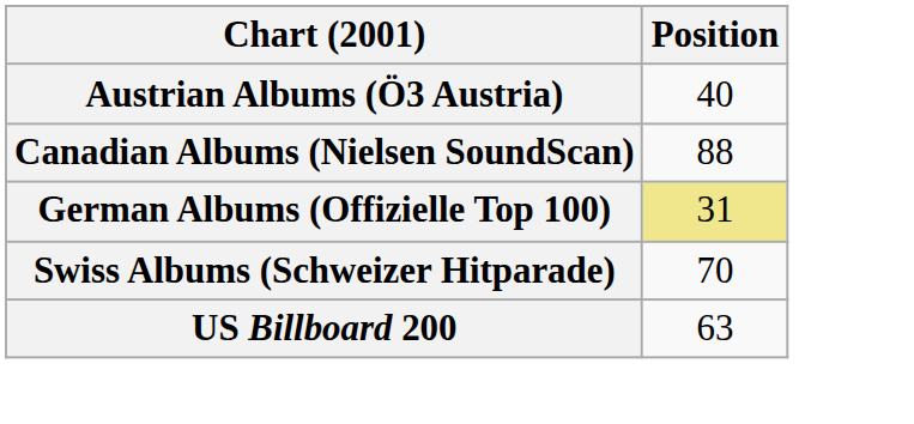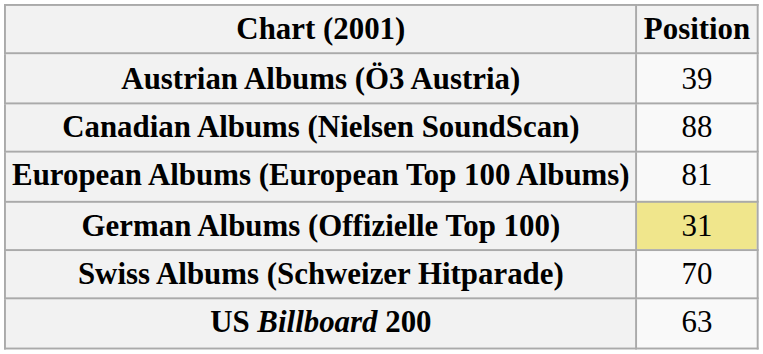Austrian Albums (Ö3 Austria) | Position: 40 -> 39
+ row: European Albums (European Top 100 Albums) | 81
